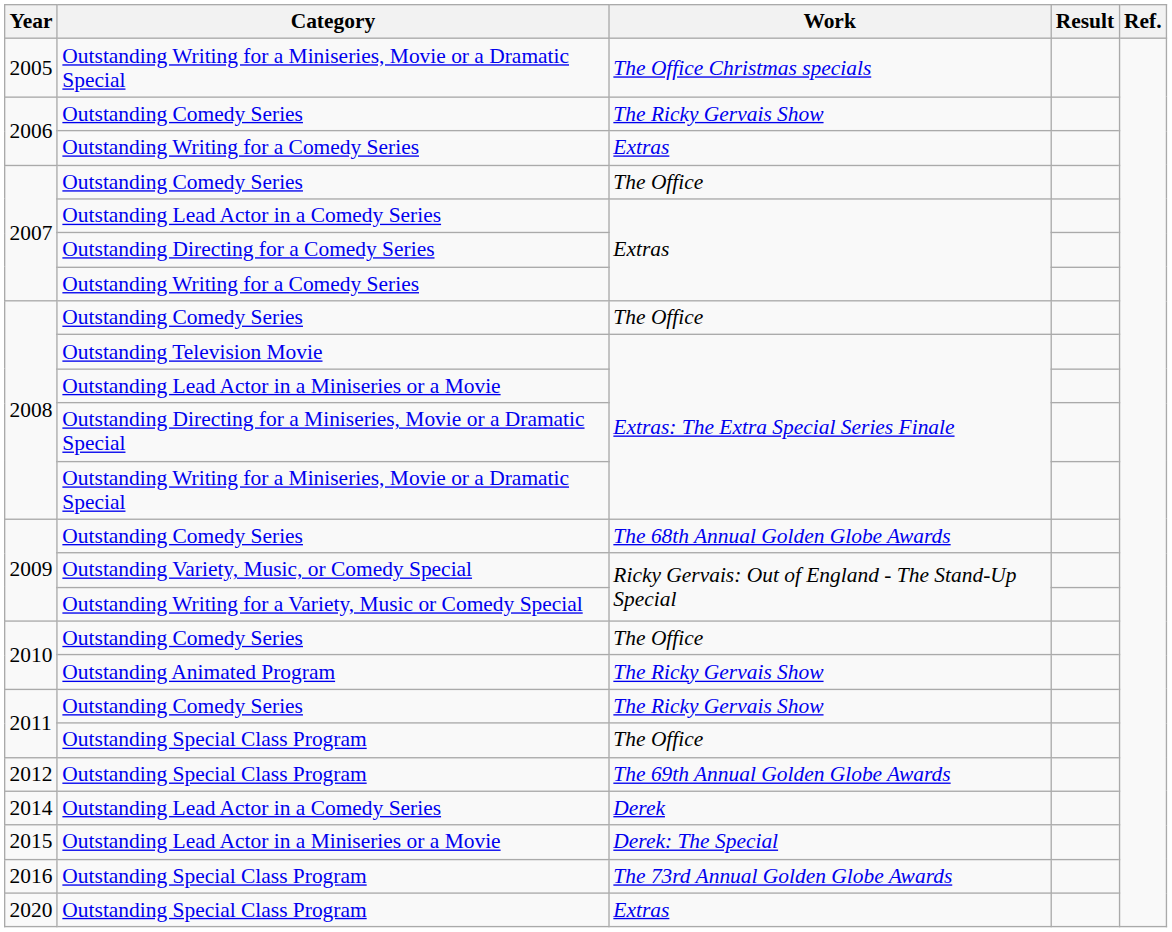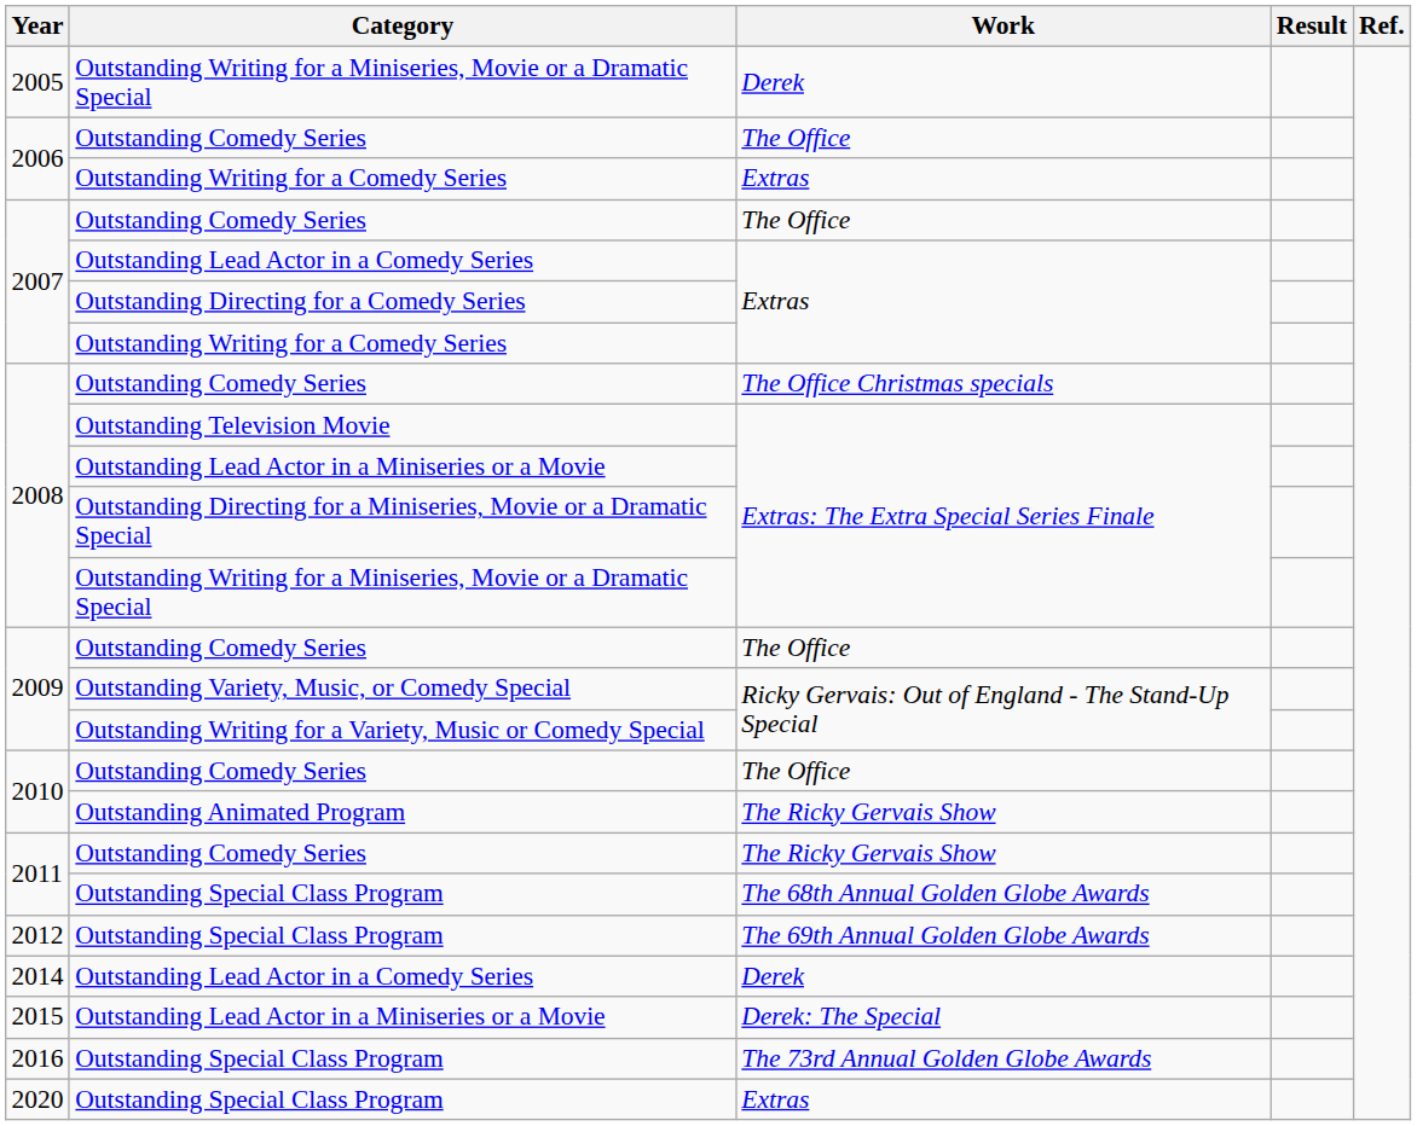2005 | Work: The Office Christmas specials -> Derek
2006 / Outstanding Comedy Series | Work: The Ricky Gervais Show -> The Office
2008 / Outstanding Comedy Series | Work: The Office -> The Office Christmas specials
2009 / Outstanding Comedy Series | Work: The 68th Annual Golden Globe Awards -> The Office
2011 / Outstanding Special Class Program | Work: The Office -> The 68th Annual Golden Globe Awards
